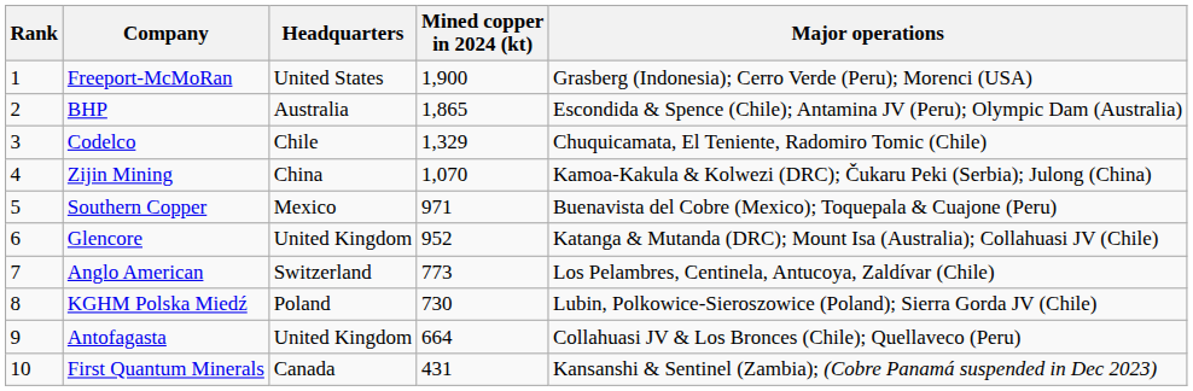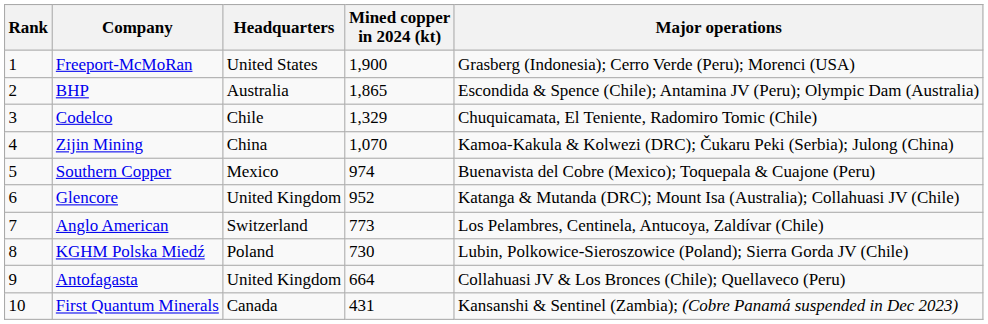Southern Copper | Mined copper in 2024 (kt): 971 -> 974
